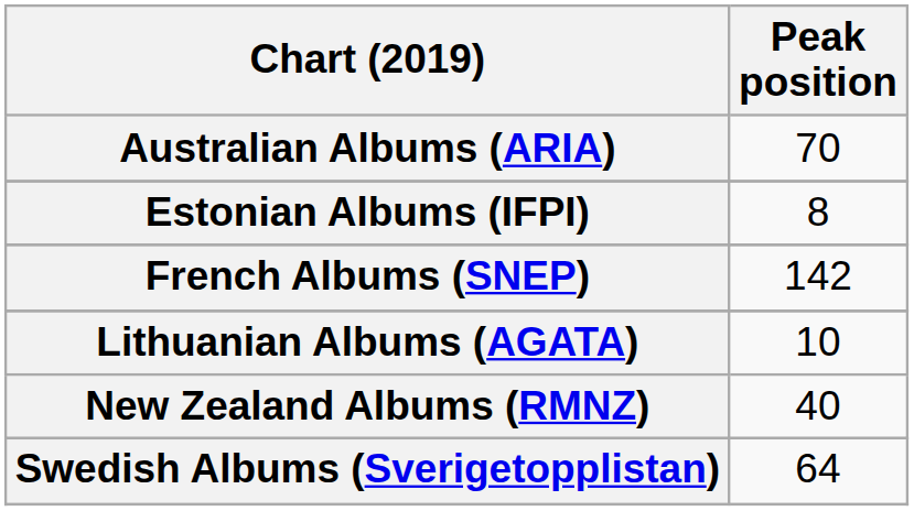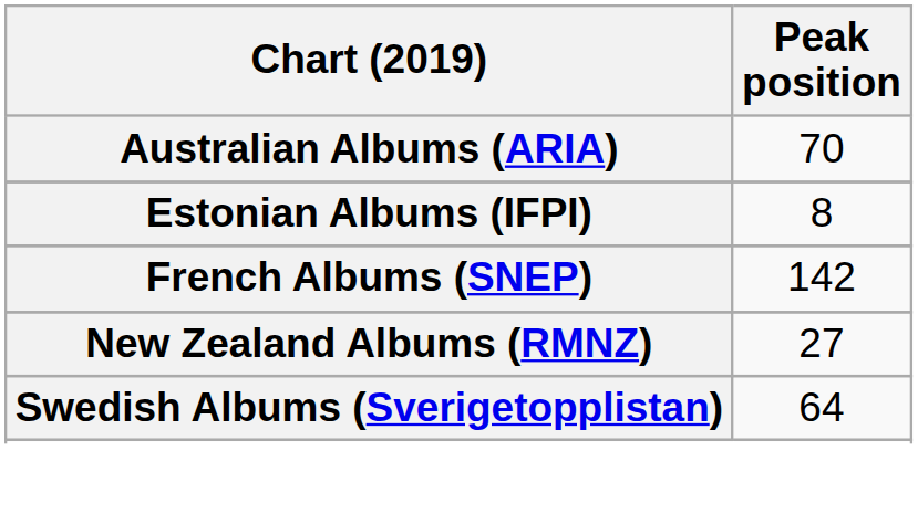- row: Lithuanian Albums (AGATA) | 10
New Zealand Albums (RMNZ) | Peak position: 40 -> 27
